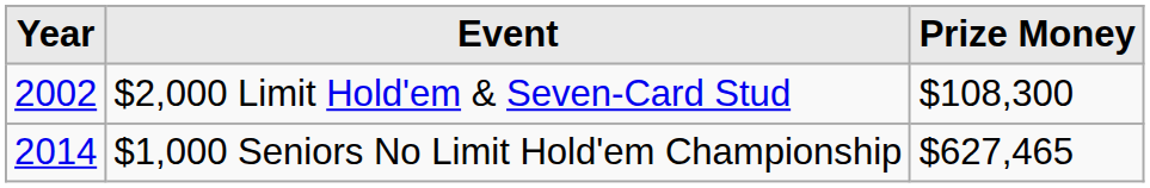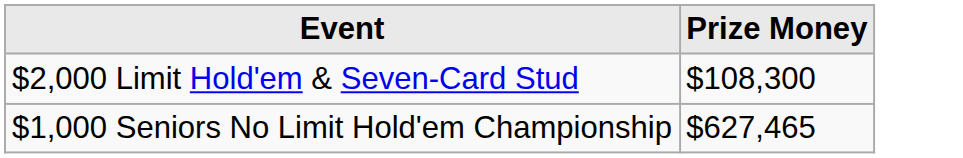- column: Year | 2002 | 2014
